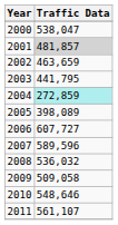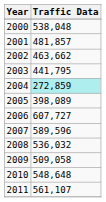2000 | Traffic Data: 538,047 -> 538,048
2001 | Traffic Data: lightgrey background -> no background
2002 | Traffic Data: 463,659 -> 463,662
2010 | Traffic Data: 548,646 -> 548,648
